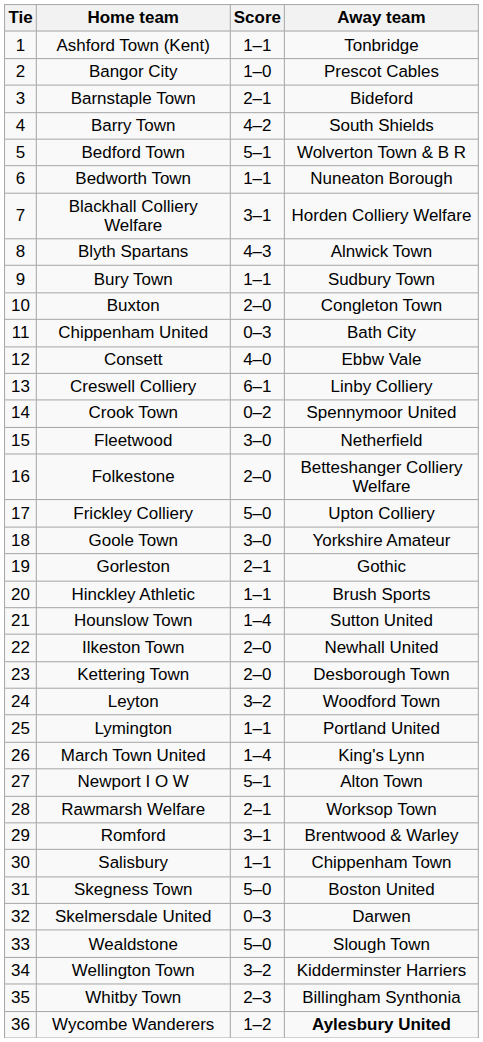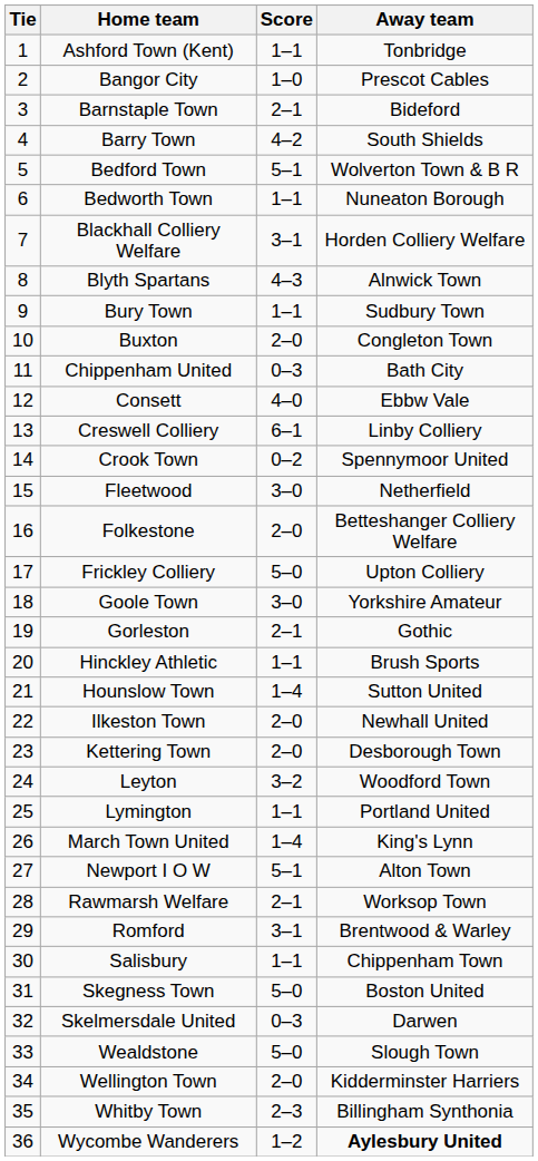Wellington Town | Score: 3–2 -> 2–0
